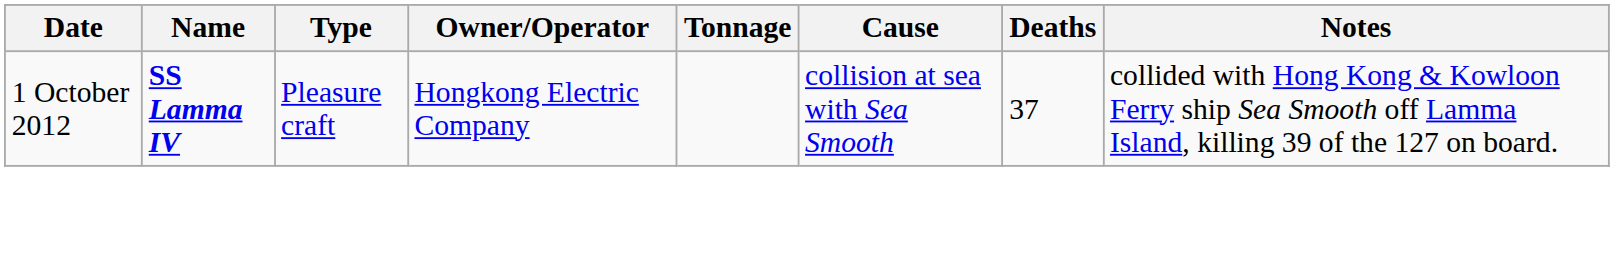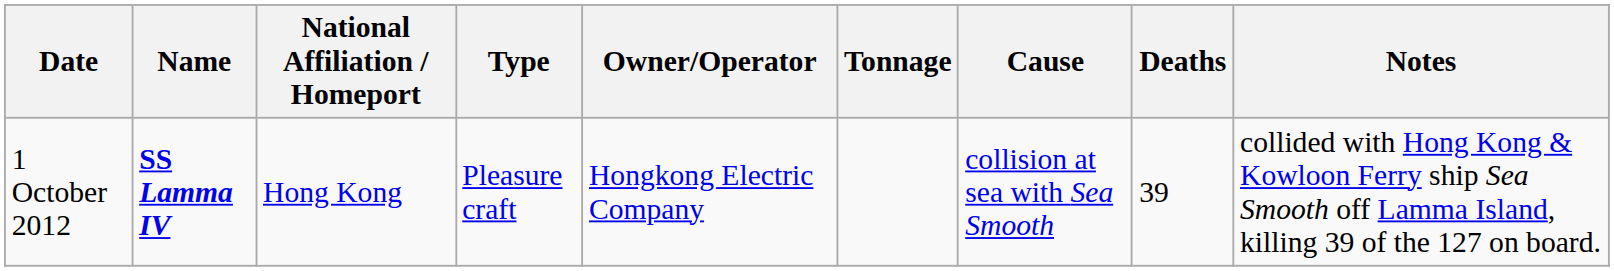+ column: National Affiliation / Homeport | Hong Kong
1 October 2012 | Deaths: 37 -> 39
